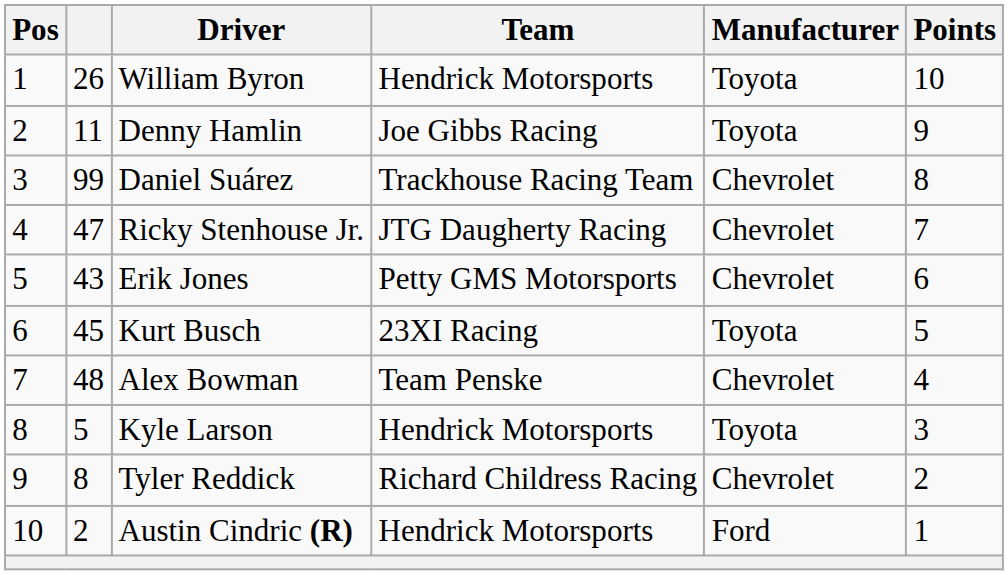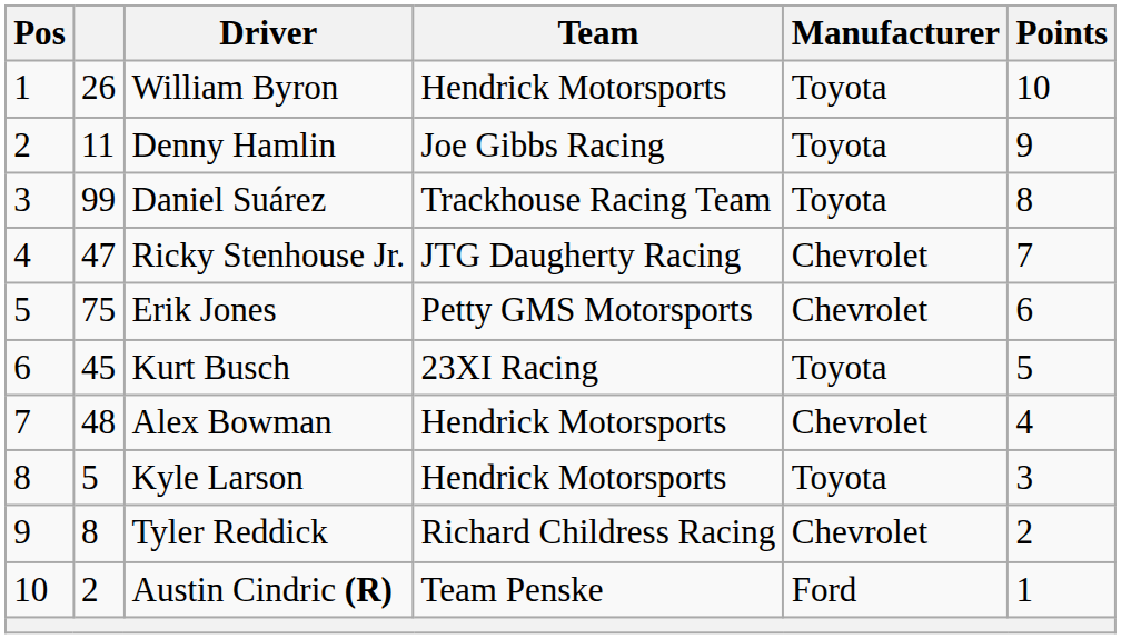Daniel Suárez | Manufacturer: Chevrolet -> Toyota
Erik Jones | column 2: 43 -> 75
Alex Bowman | Team: Team Penske -> Hendrick Motorsports
Austin Cindric (R) | Team: Hendrick Motorsports -> Team Penske
